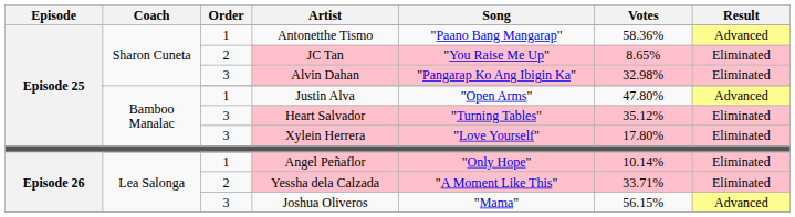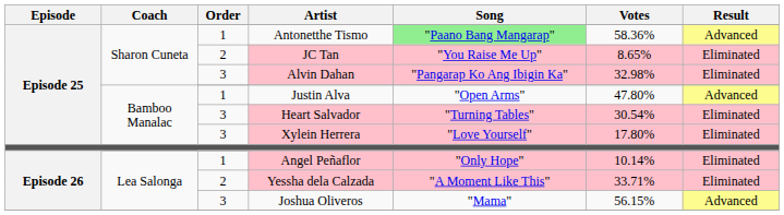Antonetthe Tismo | Song: no background -> lightgreen background
Heart Salvador | Votes: 35.12% -> 30.54%
